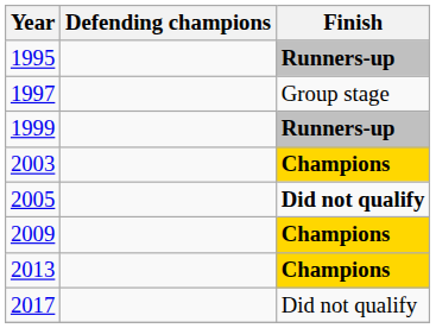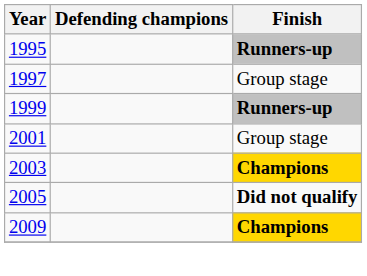+ row: 2001 | Group stage
- row: 2013 | Champions
- row: 2017 | Did not qualify
